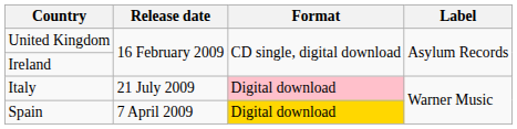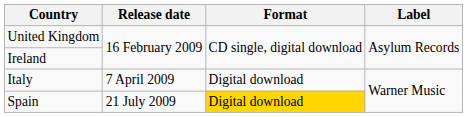Italy | Release date: 21 July 2009 -> 7 April 2009
Italy | Format: pink background -> no background
Spain | Release date: 7 April 2009 -> 21 July 2009
